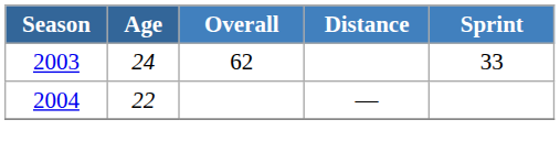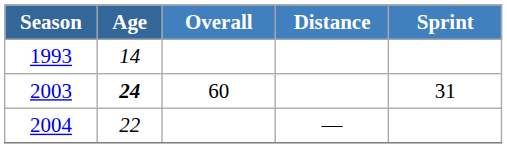+ row: 1993 | 14
2003 | Age: normal -> bold
2003 | Overall: 62 -> 60
2003 | Sprint: 33 -> 31
